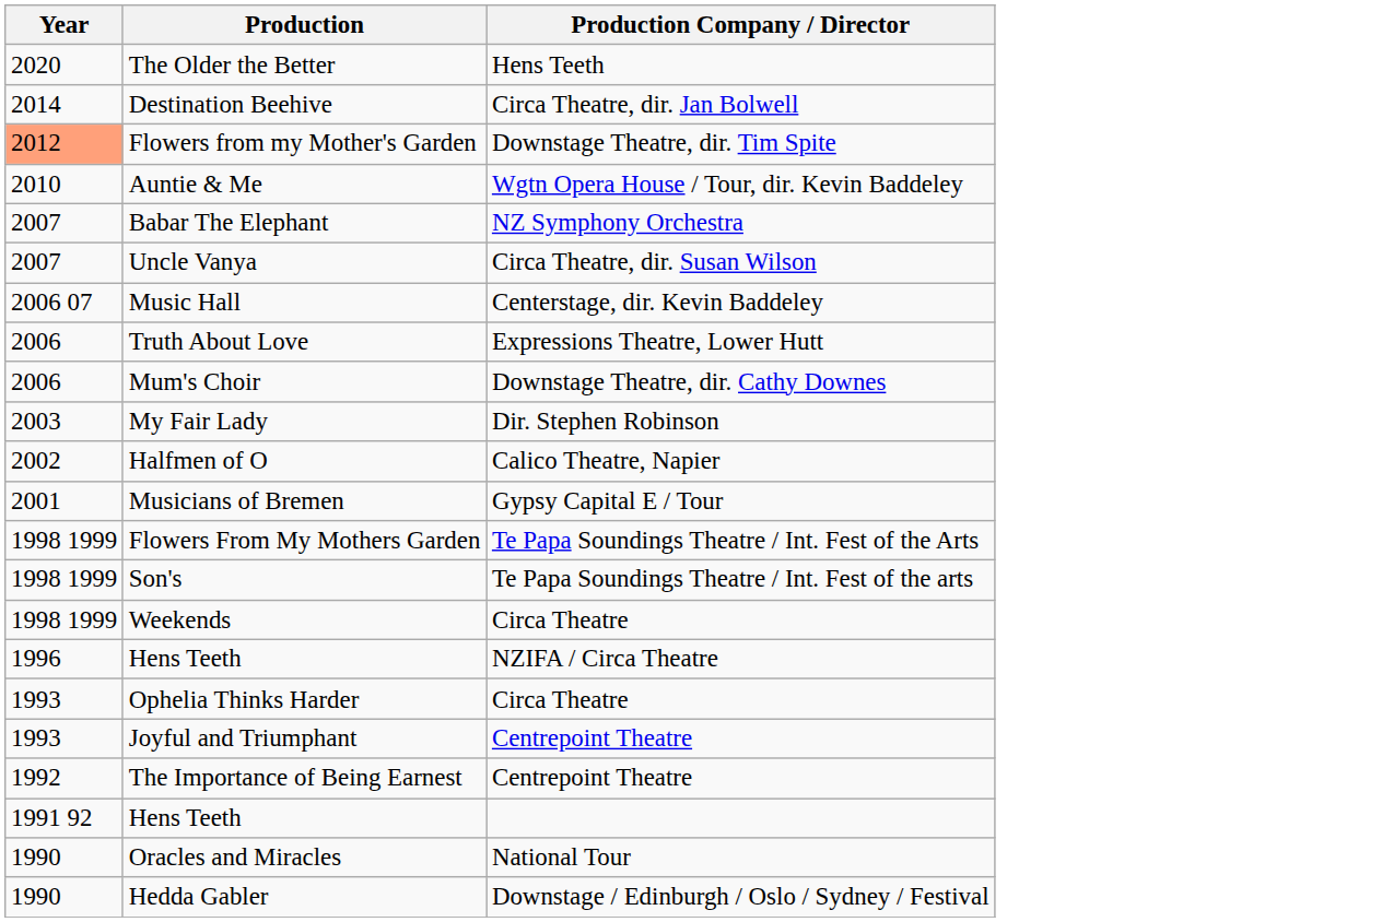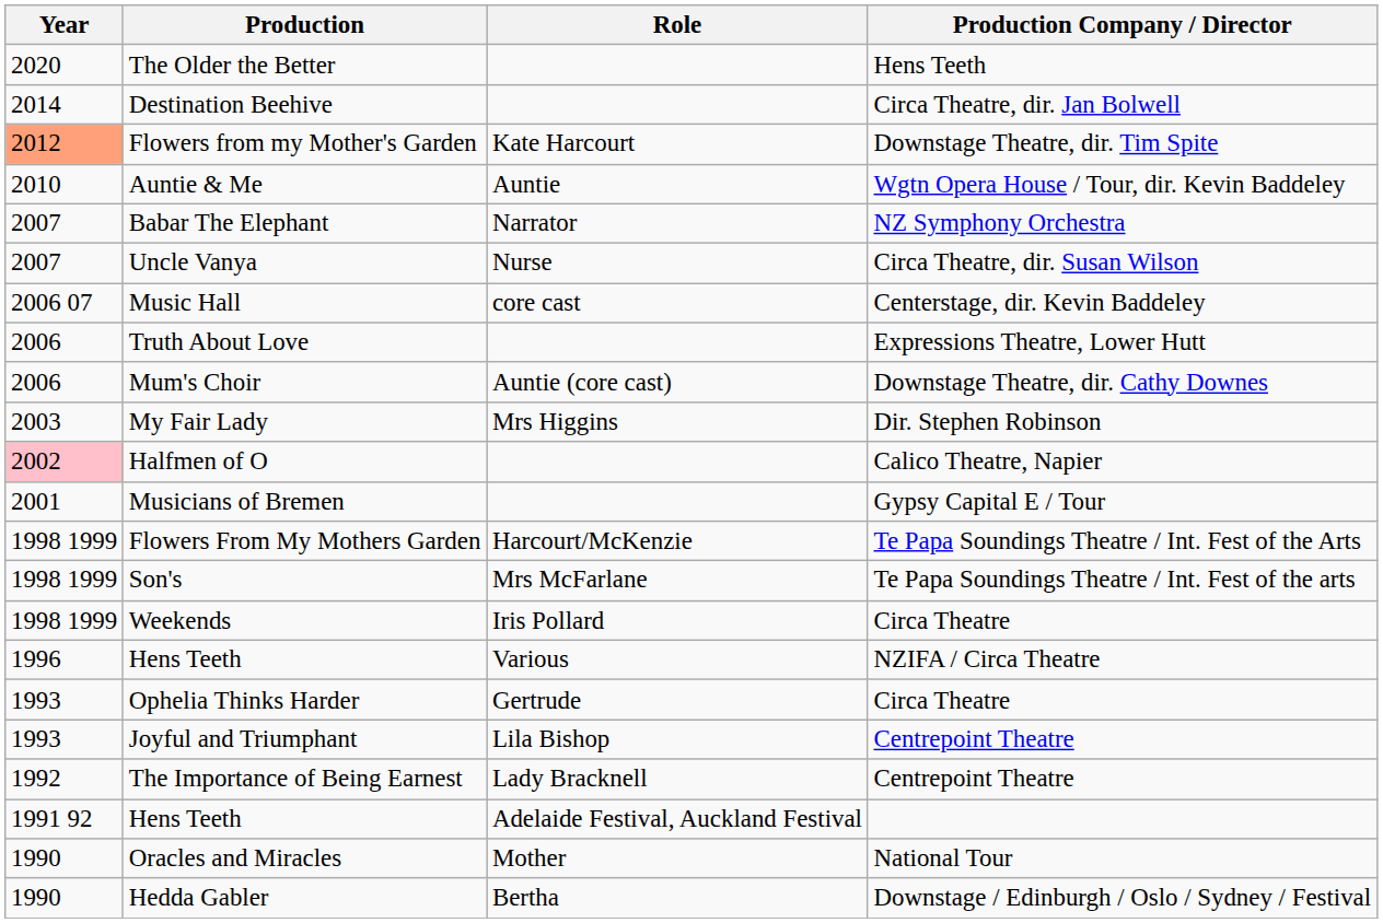+ column: Role | Kate Harcourt | Auntie | Narrator | Nurse | core cast | Auntie (core cast) | Mrs Higgins | Harcourt/McKenzie | Mrs McFarlane | Iris Pollard | Various | Gertrude | Lila Bishop | Lady Bracknell | Adelaide Festival, Auckland Festival | Mother | Bertha
Halfmen of O | Year: no background -> pink background
